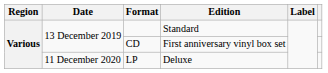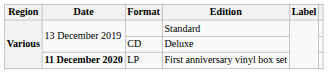CD | Edition: First anniversary vinyl box set -> Deluxe
LP | Date: normal -> bold
LP | Edition: Deluxe -> First anniversary vinyl box set
